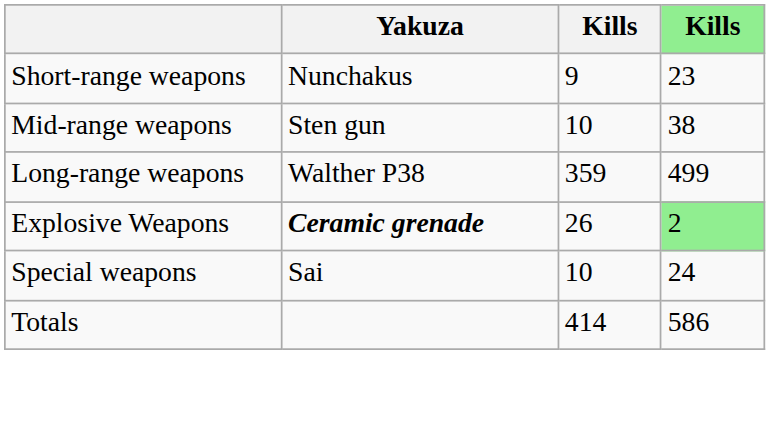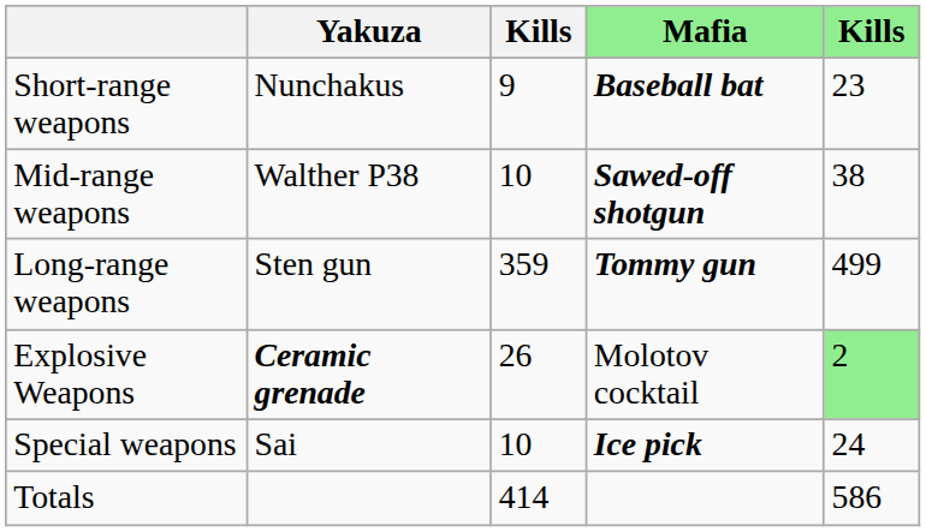+ column: Mafia | Baseball bat | Sawed-off shotgun | Tommy gun | Molotov cocktail | Ice pick
Mid-range weapons | Yakuza: Sten gun -> Walther P38
Long-range weapons | Yakuza: Walther P38 -> Sten gun
